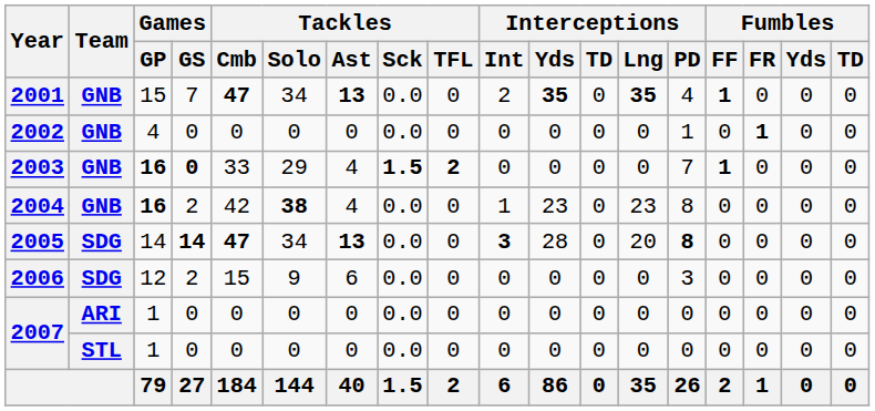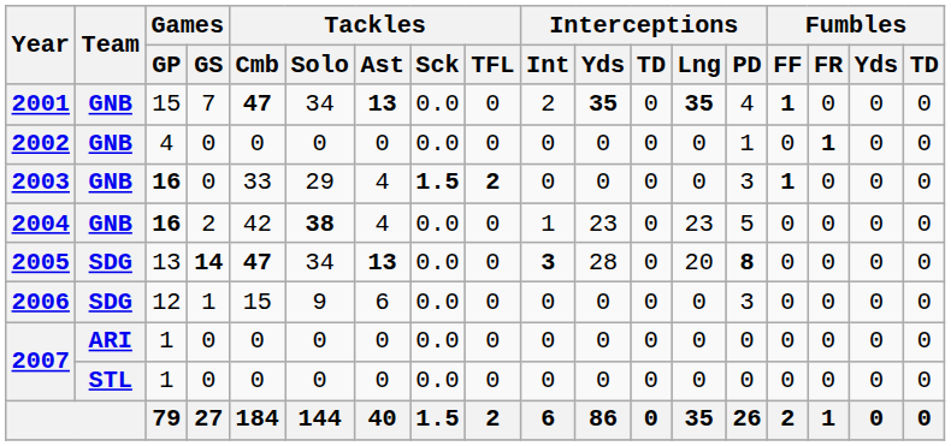2003 | Games / GS: bold -> normal
2003 | Interceptions / PD: 7 -> 3
2004 | Interceptions / PD: 8 -> 5
2005 | Games / GP: 14 -> 13
2006 | Games / GS: 2 -> 1
